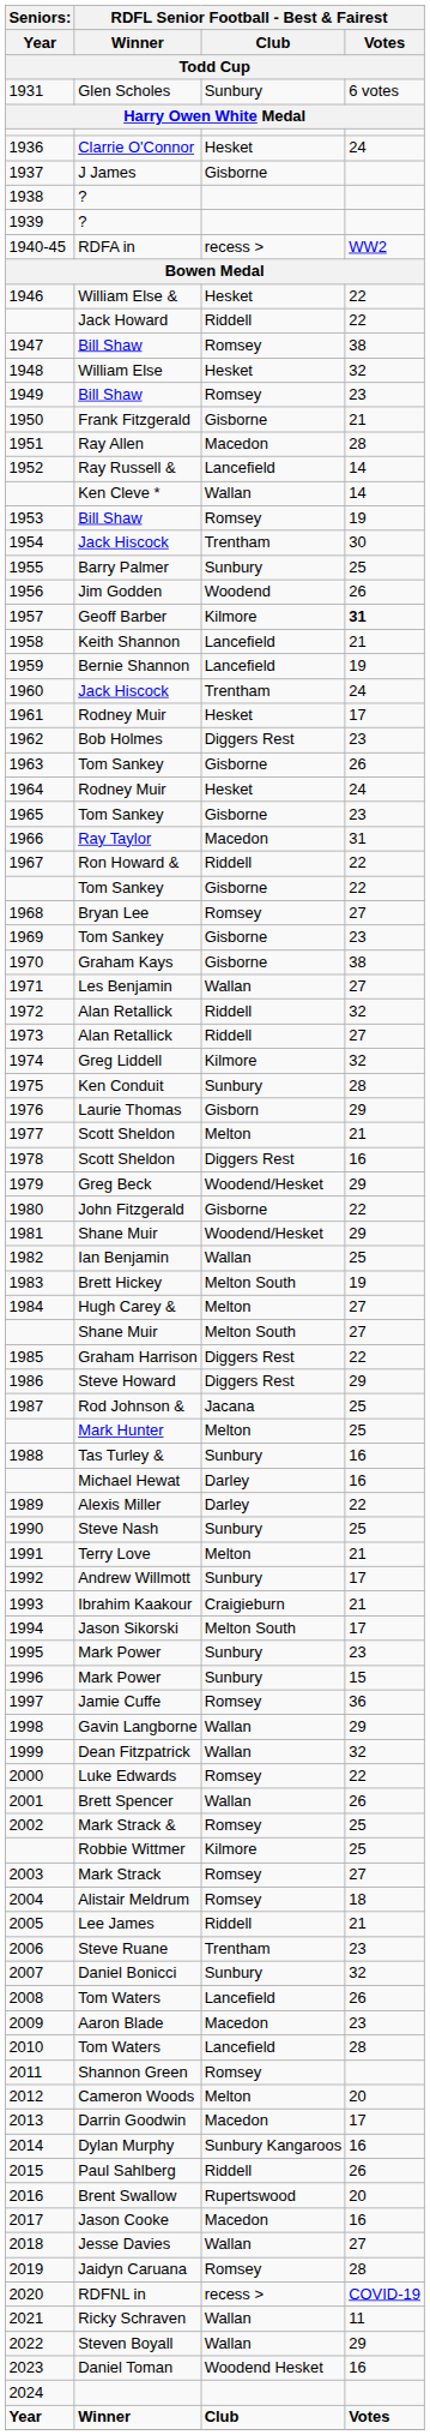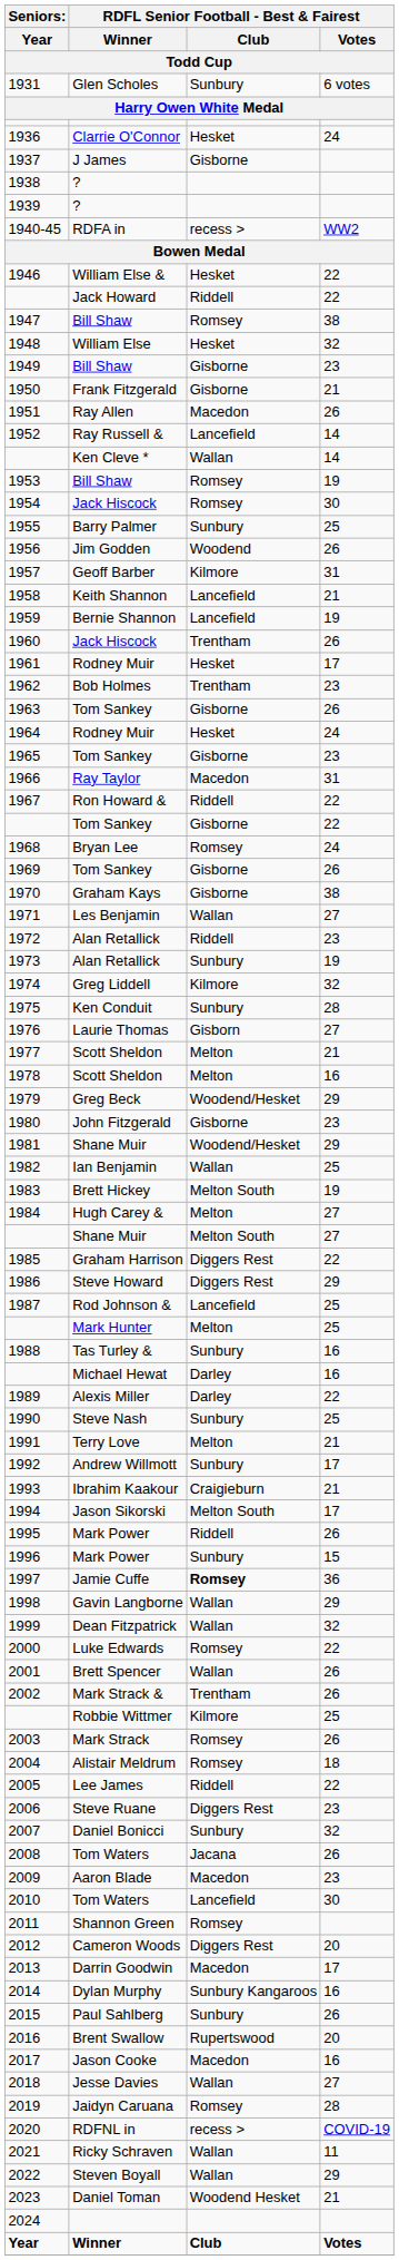1949 | RDFL Senior Football - Best & Fairest / Club: Romsey -> Gisborne
1951 | RDFL Senior Football - Best & Fairest / Votes: 28 -> 26
1954 | RDFL Senior Football - Best & Fairest / Club: Trentham -> Romsey
1957 | RDFL Senior Football - Best & Fairest / Votes: bold -> normal
1960 | RDFL Senior Football - Best & Fairest / Votes: 24 -> 26
1962 | RDFL Senior Football - Best & Fairest / Club: Diggers Rest -> Trentham
1968 | RDFL Senior Football - Best & Fairest / Votes: 27 -> 24
1969 | RDFL Senior Football - Best & Fairest / Votes: 23 -> 26
1972 | RDFL Senior Football - Best & Fairest / Votes: 32 -> 23
1973 | RDFL Senior Football - Best & Fairest / Club: Riddell -> Sunbury
1973 | RDFL Senior Football - Best & Fairest / Votes: 27 -> 19
1976 | RDFL Senior Football - Best & Fairest / Votes: 29 -> 27
1978 | RDFL Senior Football - Best & Fairest / Club: Diggers Rest -> Melton
1980 | RDFL Senior Football - Best & Fairest / Votes: 22 -> 23
1987 | RDFL Senior Football - Best & Fairest / Club: Jacana -> Lancefield
1995 | RDFL Senior Football - Best & Fairest / Club: Sunbury -> Riddell
1995 | RDFL Senior Football - Best & Fairest / Votes: 23 -> 26
1997 | RDFL Senior Football - Best & Fairest / Club: normal -> bold
2002 | RDFL Senior Football - Best & Fairest / Club: Romsey -> Trentham
2002 | RDFL Senior Football - Best & Fairest / Votes: 25 -> 26
2003 | RDFL Senior Football - Best & Fairest / Votes: 27 -> 26
2005 | RDFL Senior Football - Best & Fairest / Votes: 21 -> 22
2006 | RDFL Senior Football - Best & Fairest / Club: Trentham -> Diggers Rest
2008 | RDFL Senior Football - Best & Fairest / Club: Lancefield -> Jacana
2010 | RDFL Senior Football - Best & Fairest / Votes: 28 -> 30
2012 | RDFL Senior Football - Best & Fairest / Club: Melton -> Diggers Rest
2015 | RDFL Senior Football - Best & Fairest / Club: Riddell -> Sunbury
2023 | RDFL Senior Football - Best & Fairest / Votes: 16 -> 21
